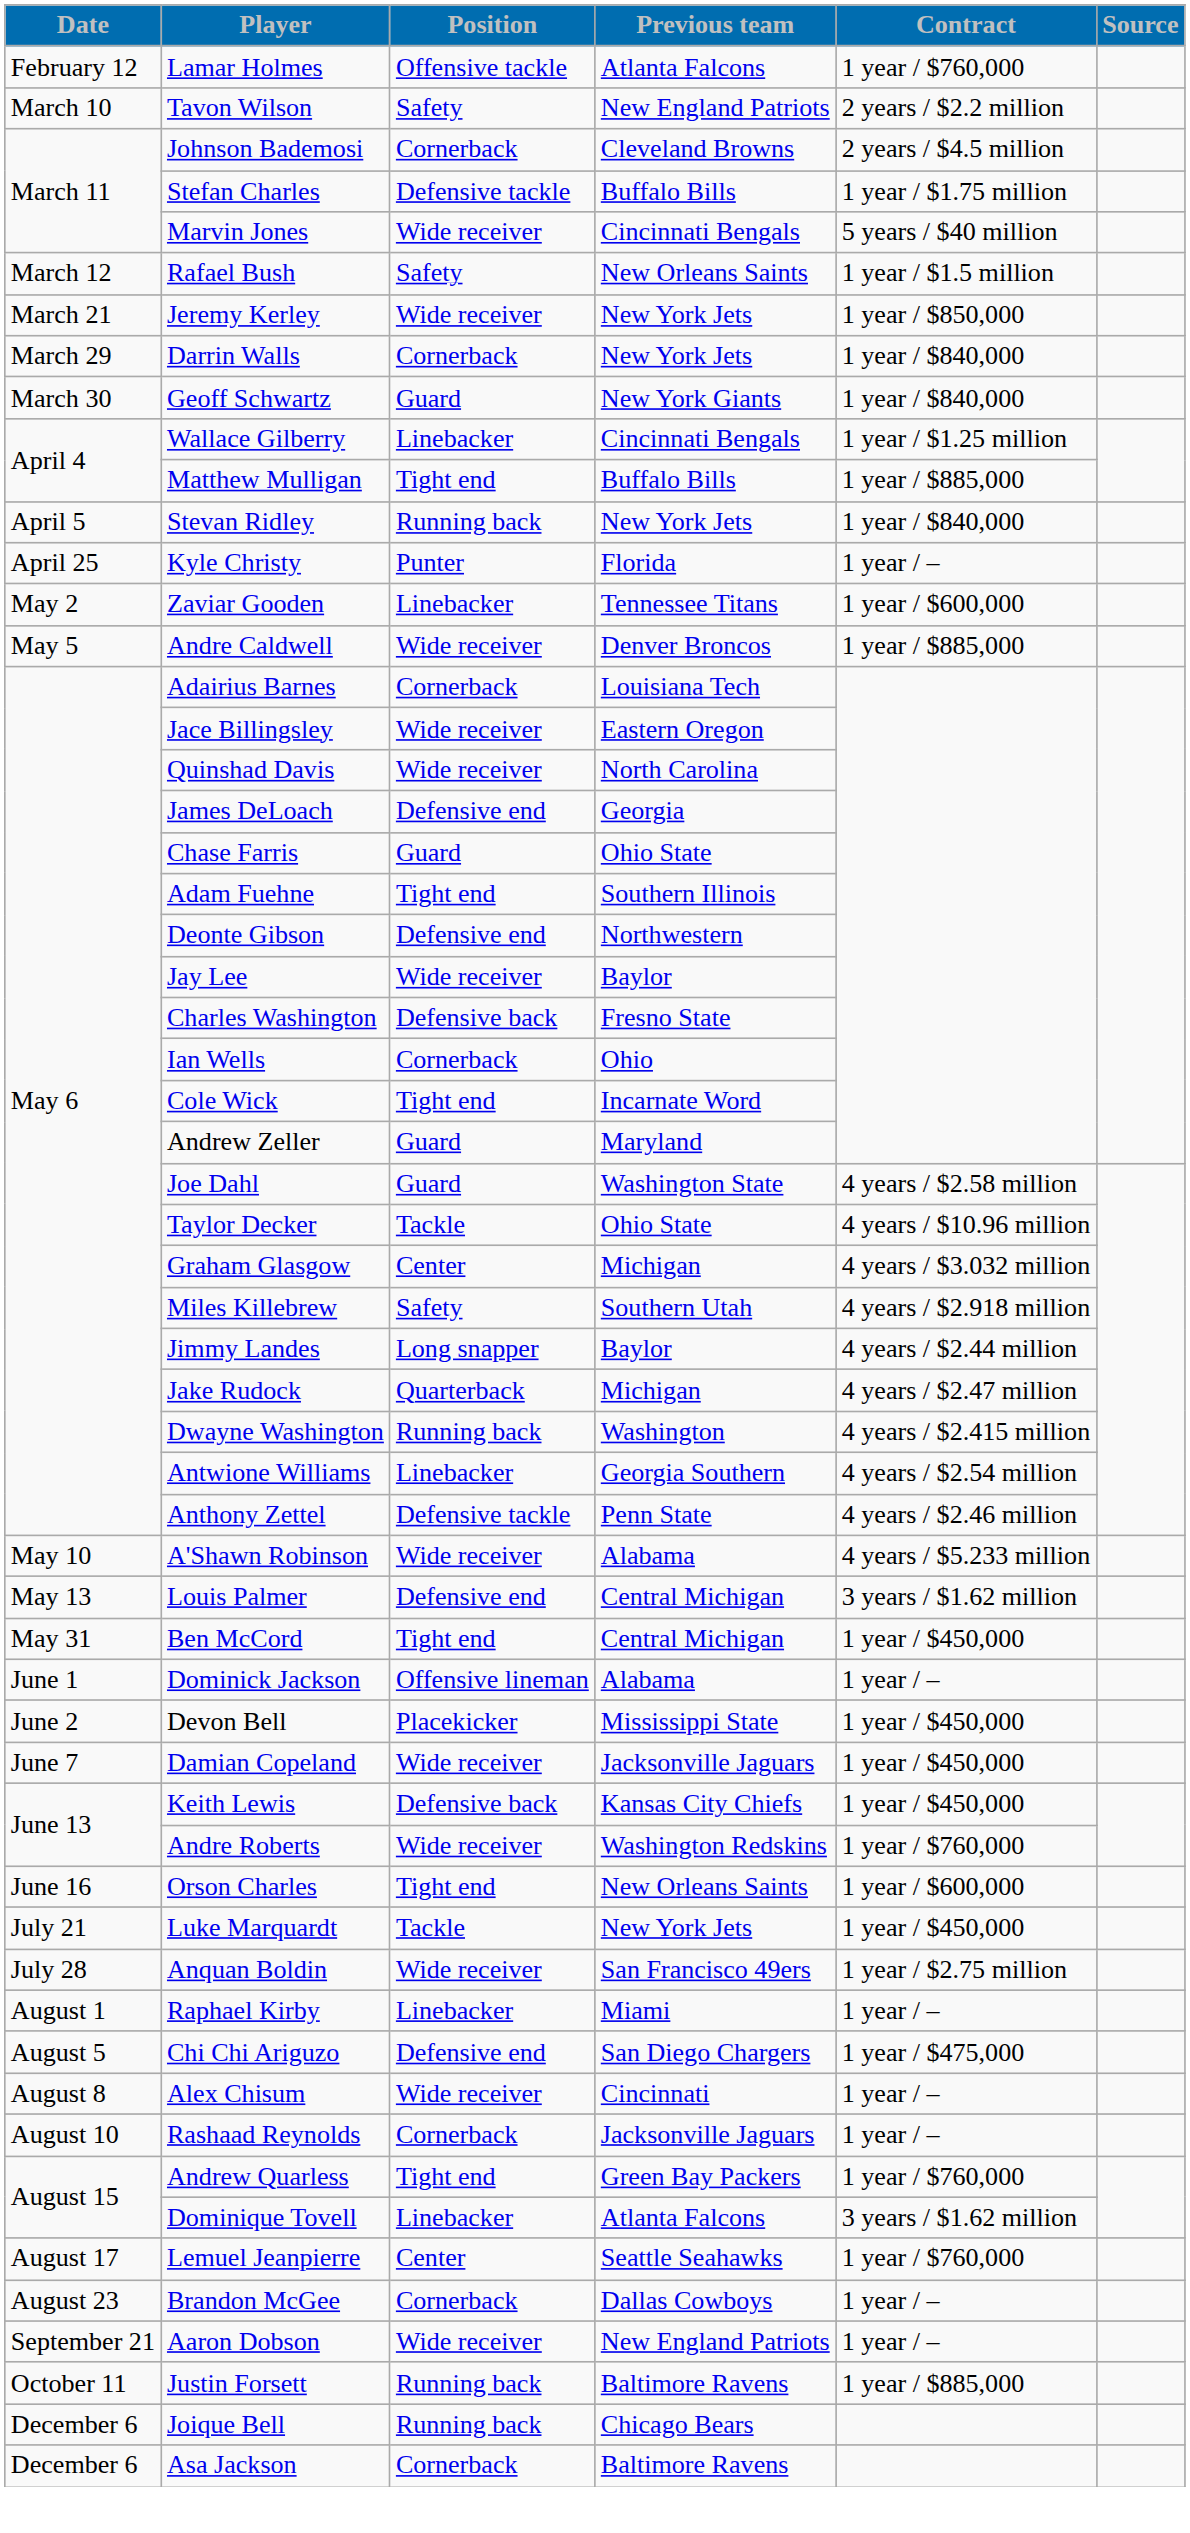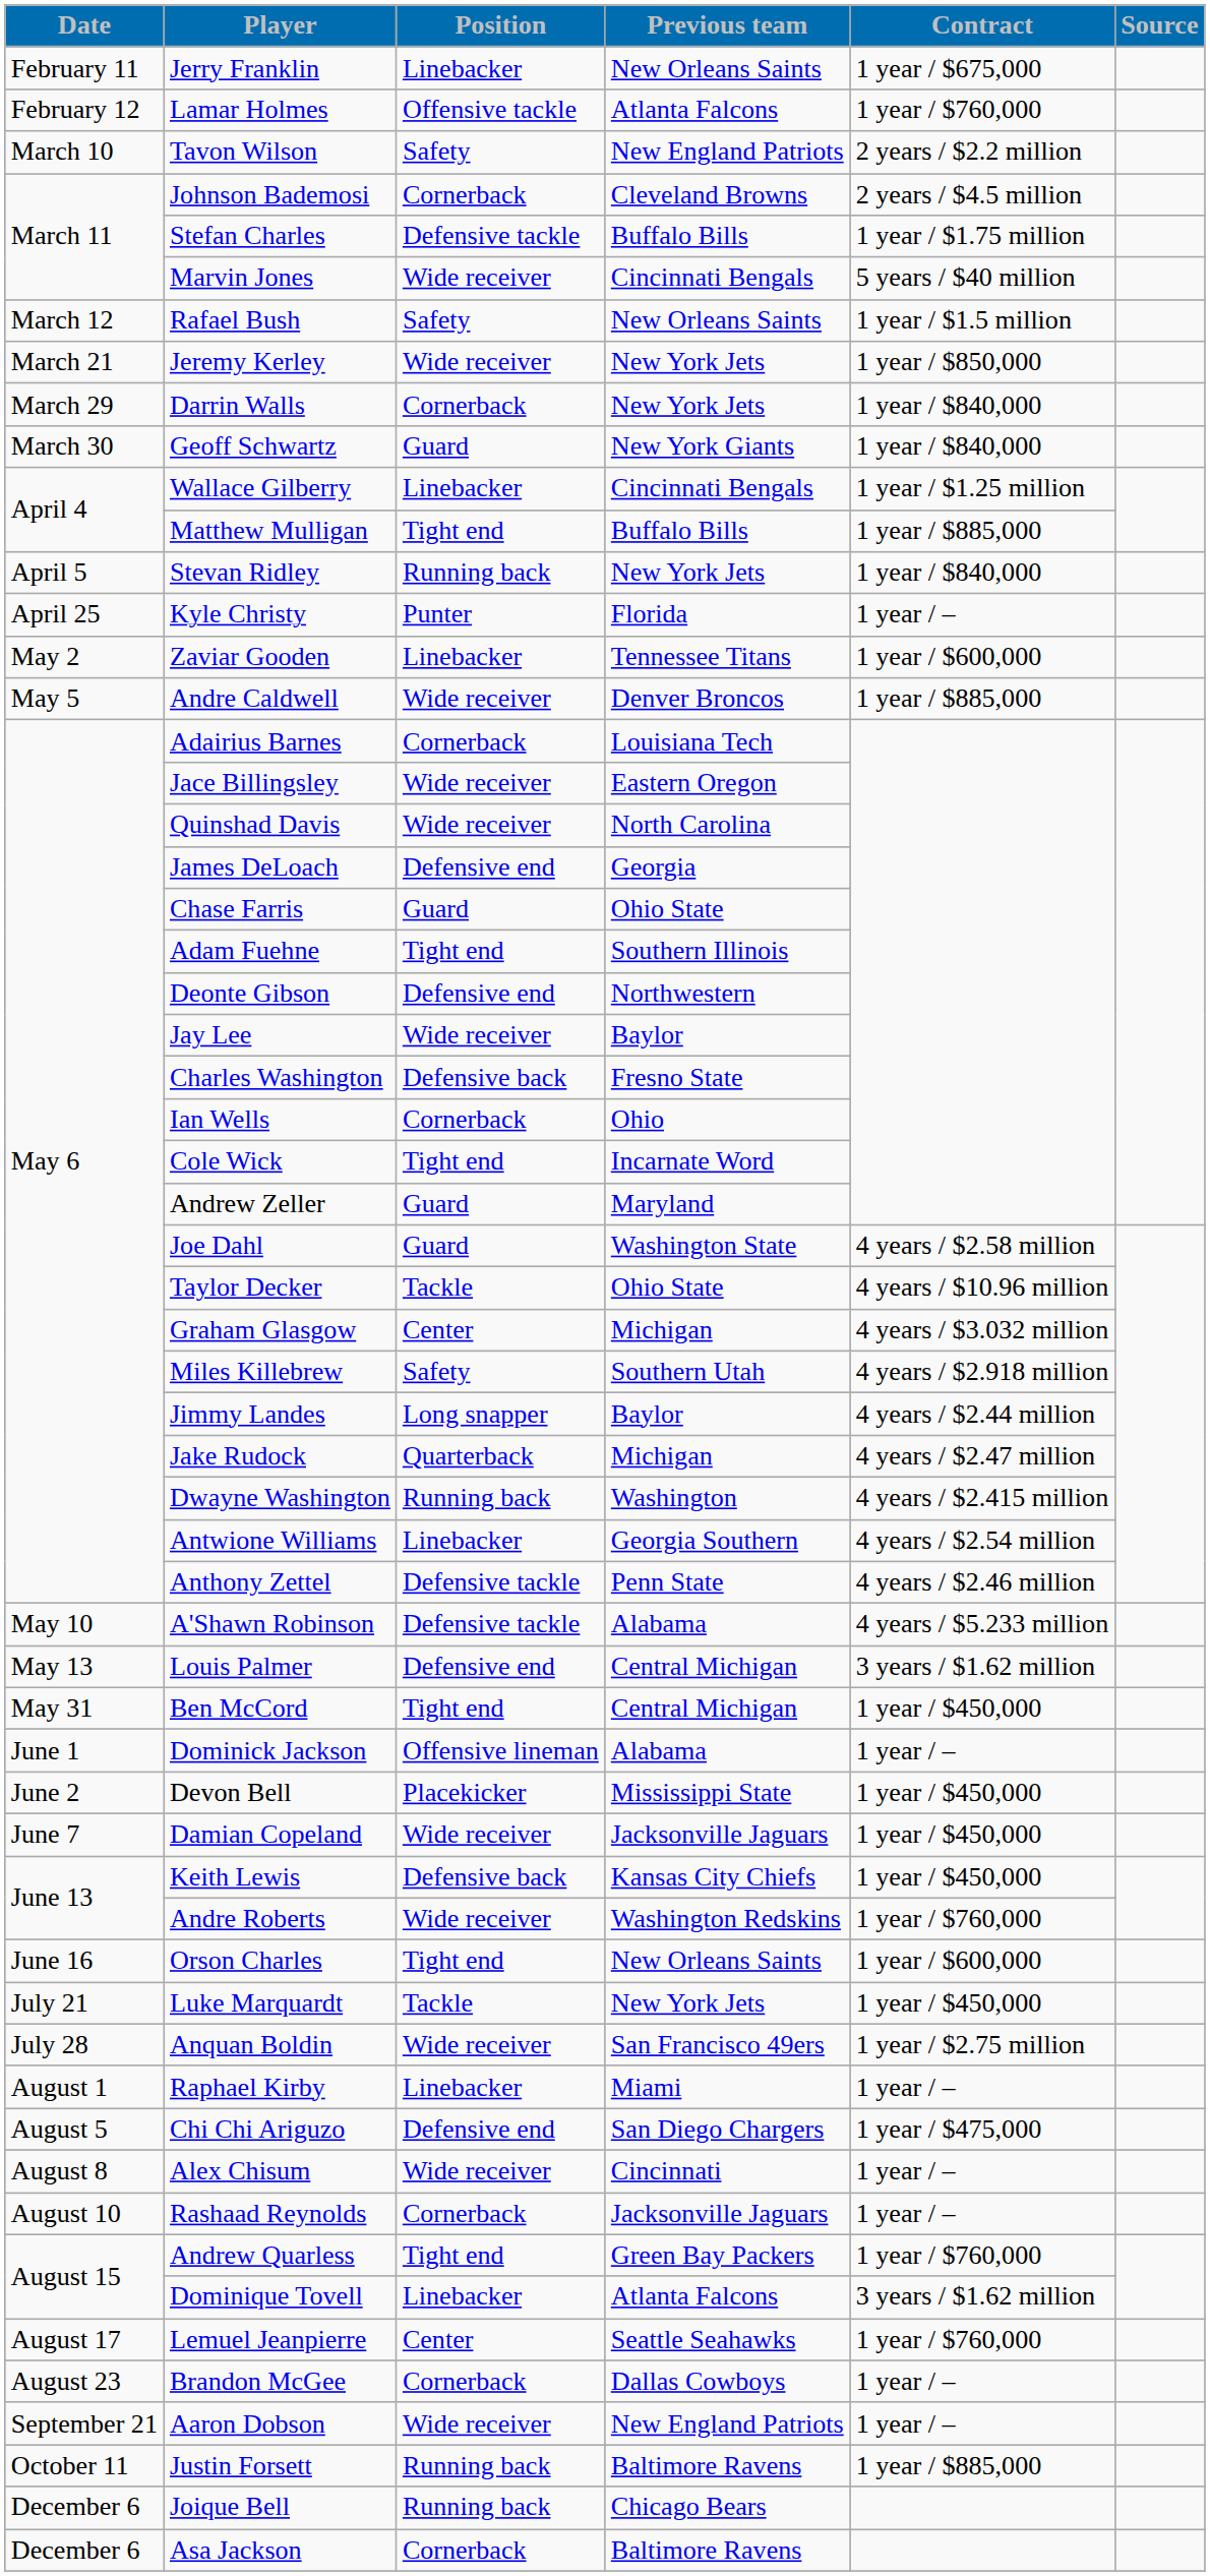+ row: February 11 | Jerry Franklin | Linebacker | New Orleans Saints | 1 year / $675,000
A'Shawn Robinson | Position: Wide receiver -> Defensive tackle
